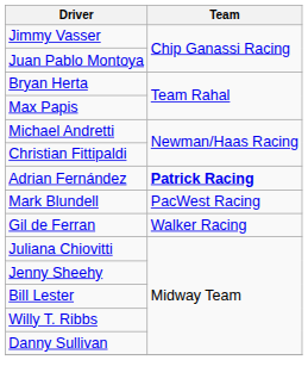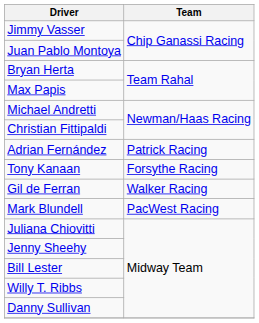Adrian Fernández | Team: bold -> normal
+ row: Tony Kanaan | Forsythe Racing
rows swapped: Gil de Ferran <-> Mark Blundell
